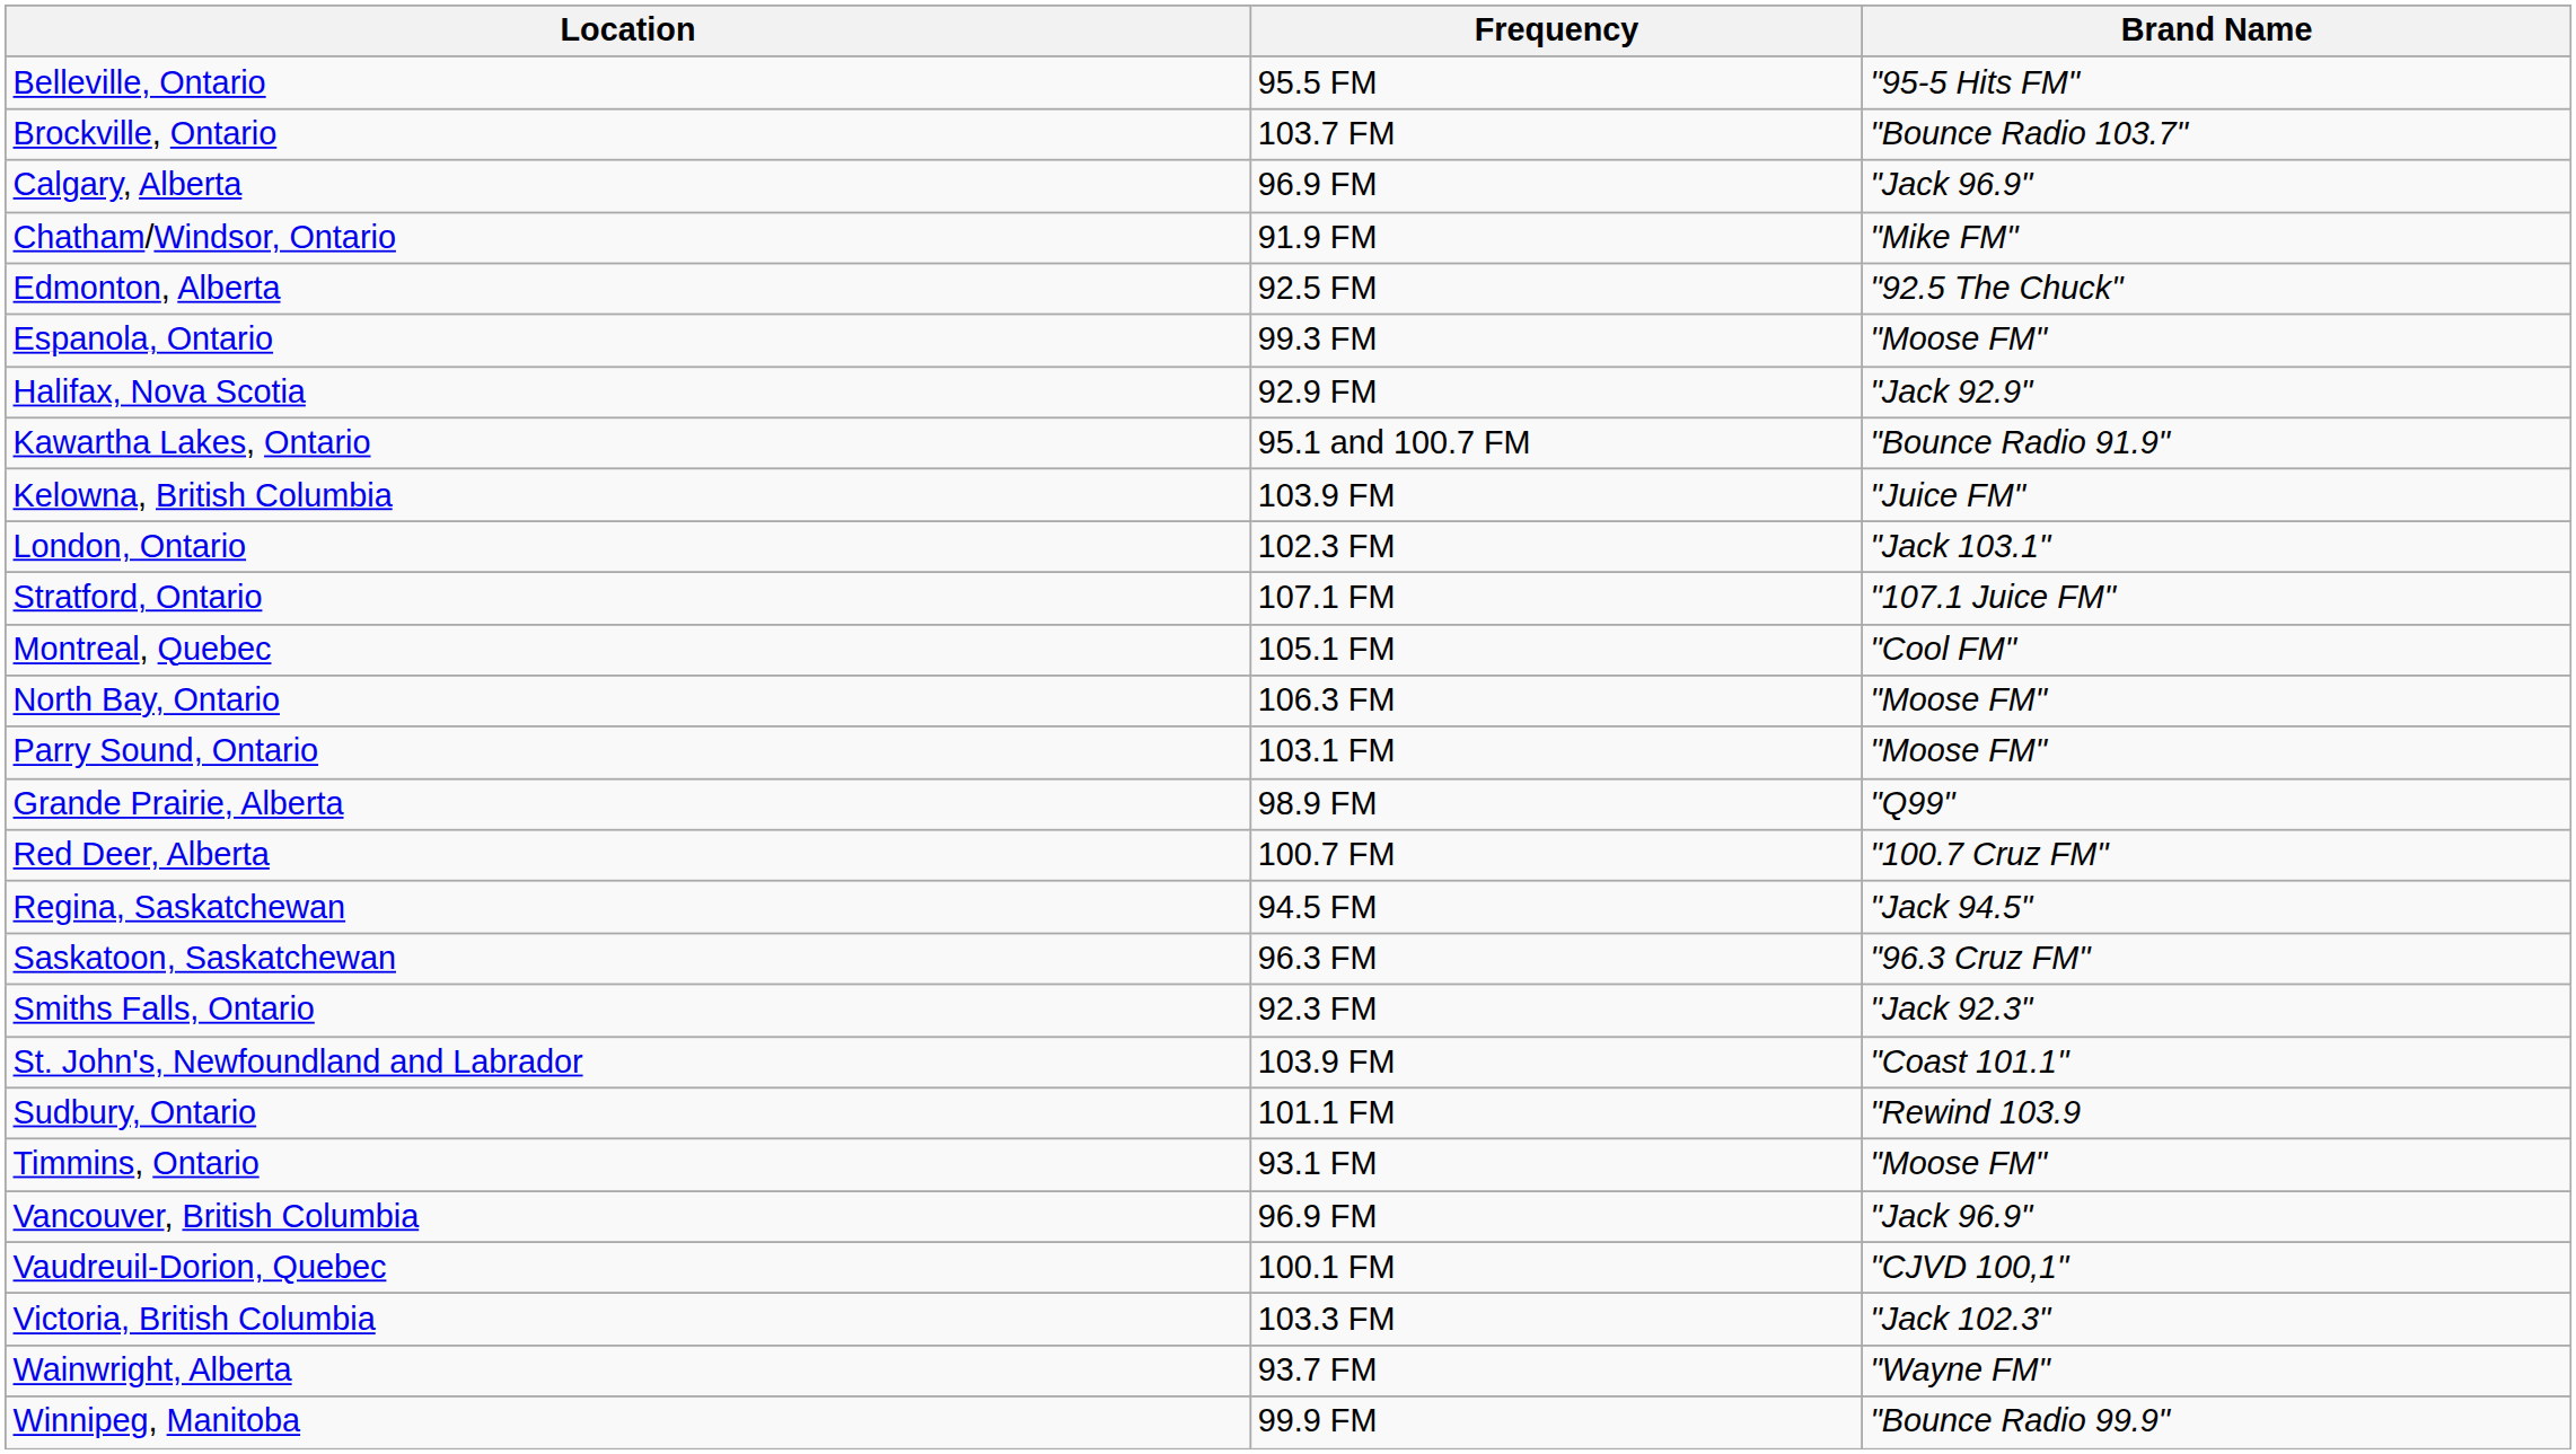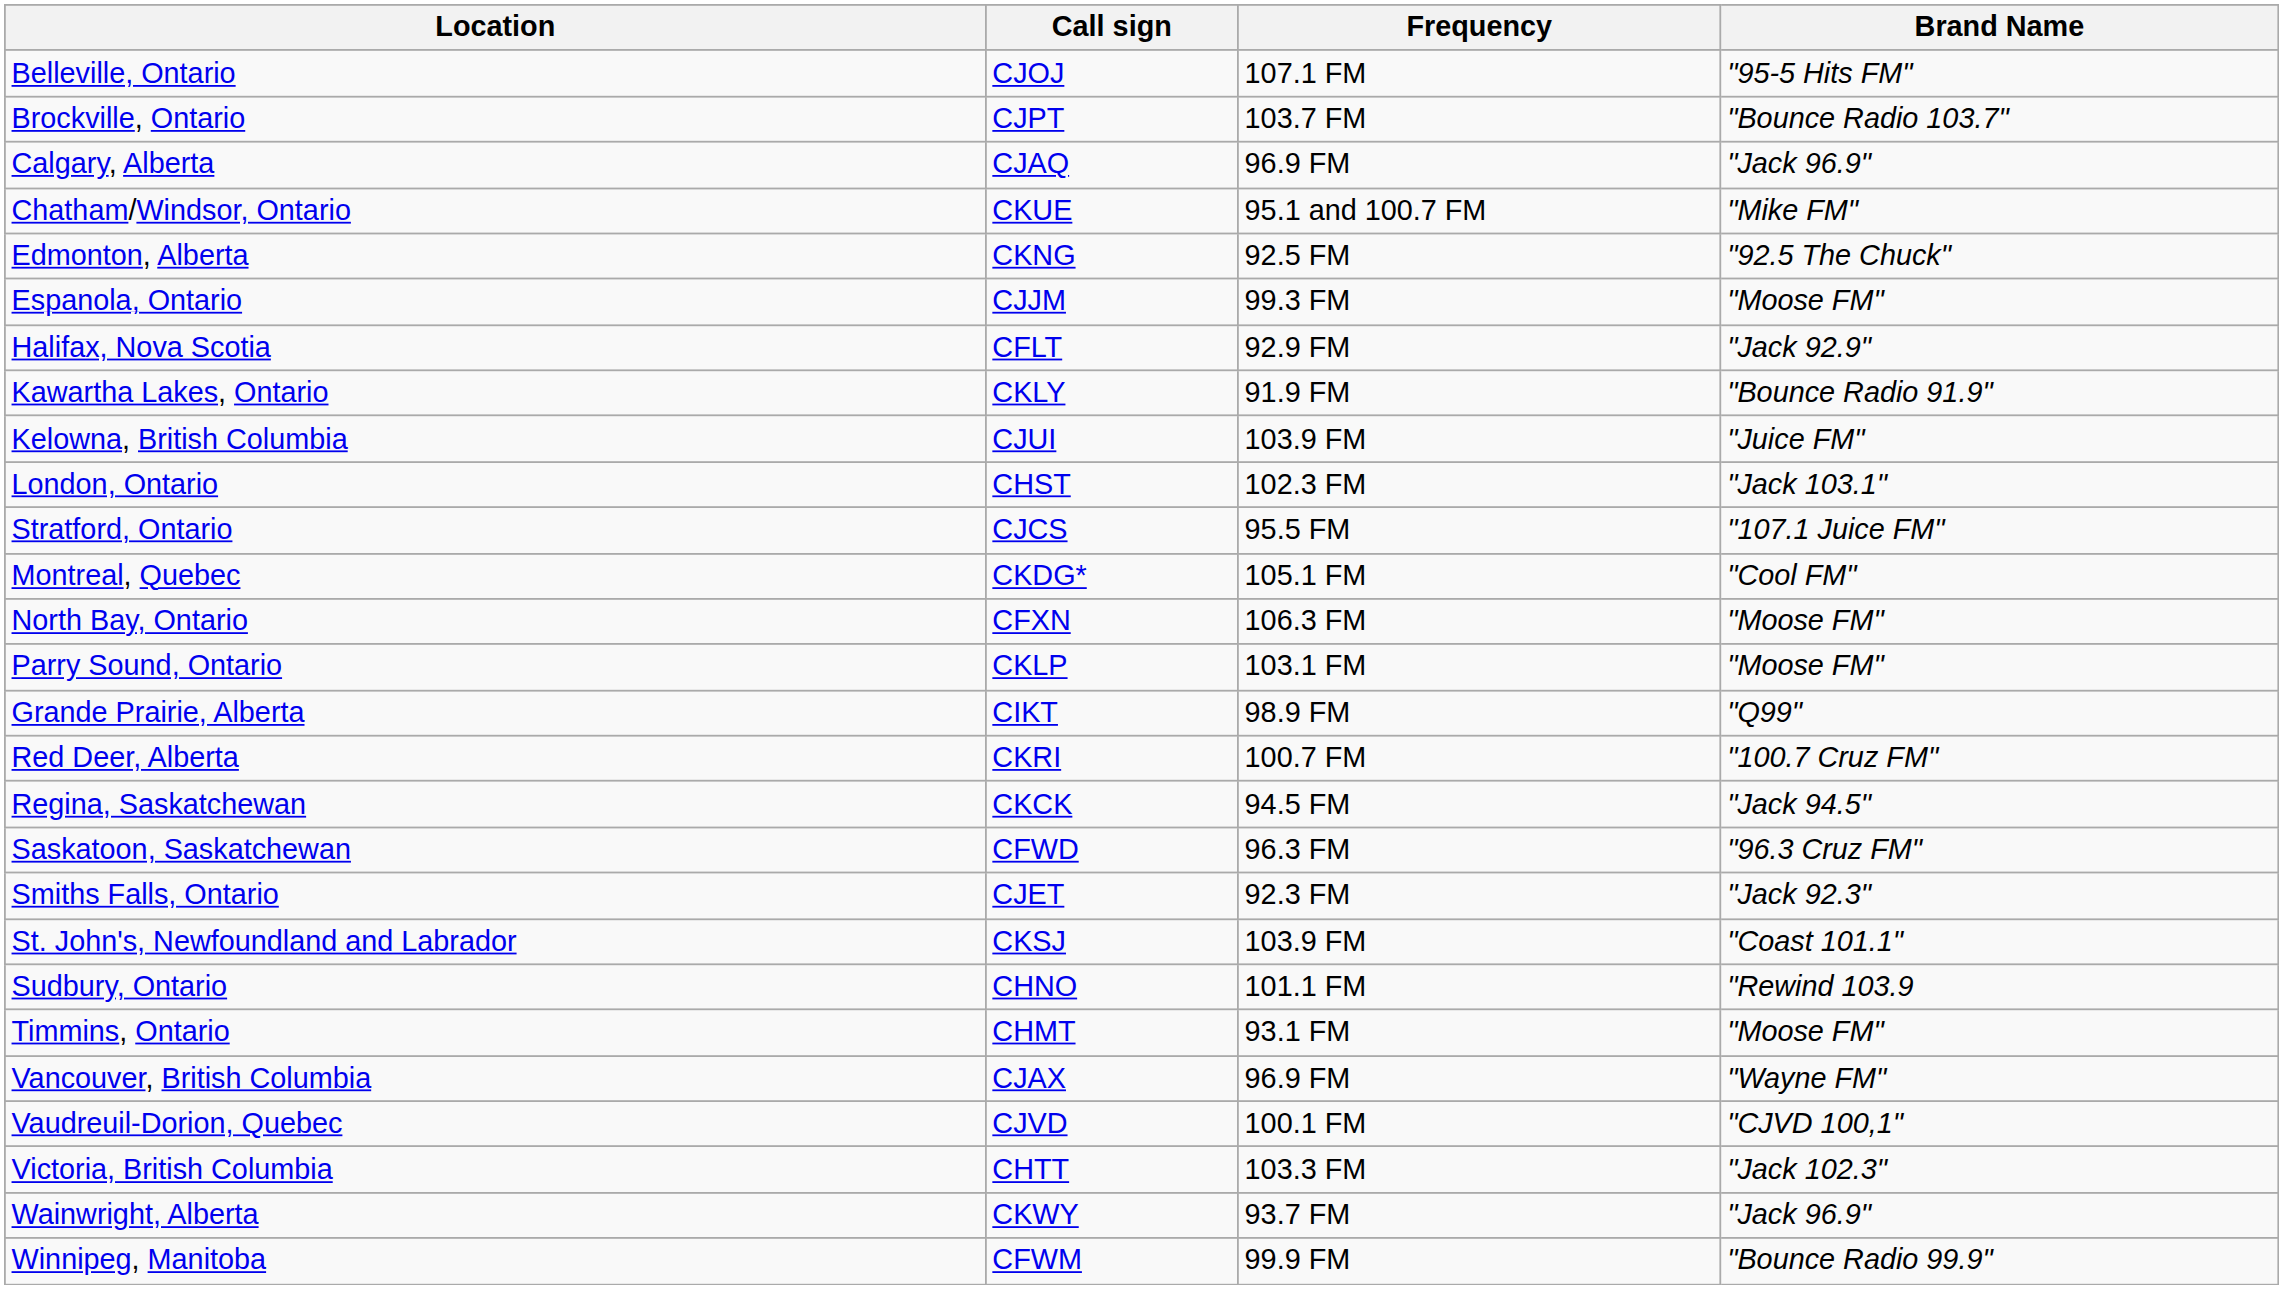+ column: Call sign | CJOJ | CJPT | CJAQ | CKUE | CKNG | CJJM | CFLT | CKLY | CJUI | CHST | CJCS | CKDG* | CFXN | CKLP | CIKT | CKRI | CKCK | CFWD | CJET | CKSJ | CHNO | CHMT | CJAX | CJVD | CHTT | CKWY | CFWM
Belleville, Ontario | Frequency: 95.5 FM -> 107.1 FM
Chatham/Windsor, Ontario | Frequency: 91.9 FM -> 95.1 and 100.7 FM
Kawartha Lakes, Ontario | Frequency: 95.1 and 100.7 FM -> 91.9 FM
Stratford, Ontario | Frequency: 107.1 FM -> 95.5 FM
Vancouver, British Columbia | Brand Name: "Jack 96.9" -> "Wayne FM"
Wainwright, Alberta | Brand Name: "Wayne FM" -> "Jack 96.9"
